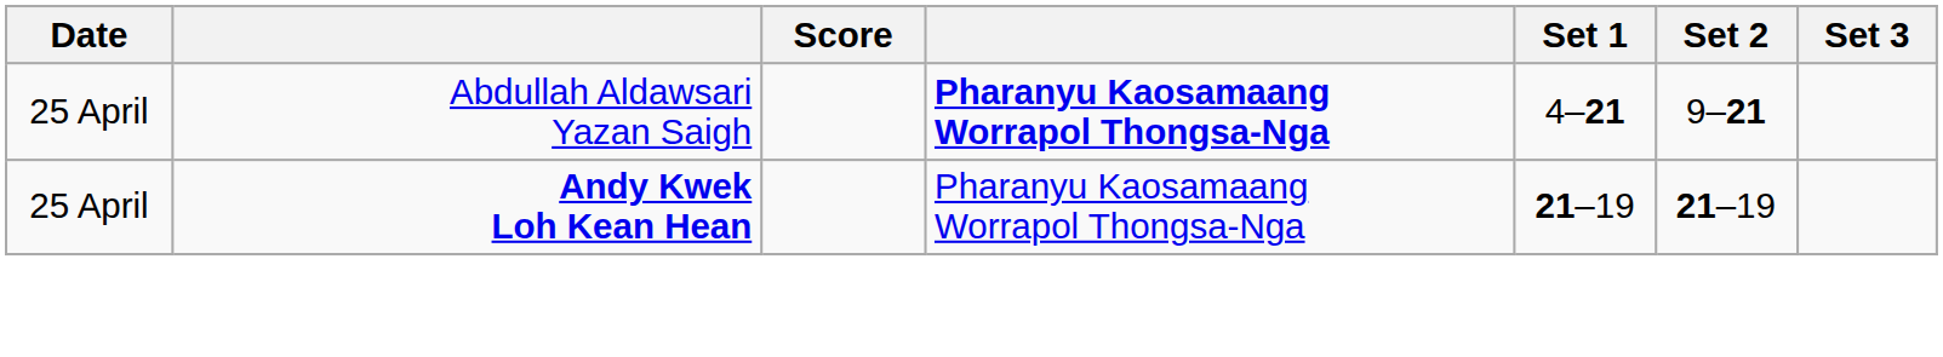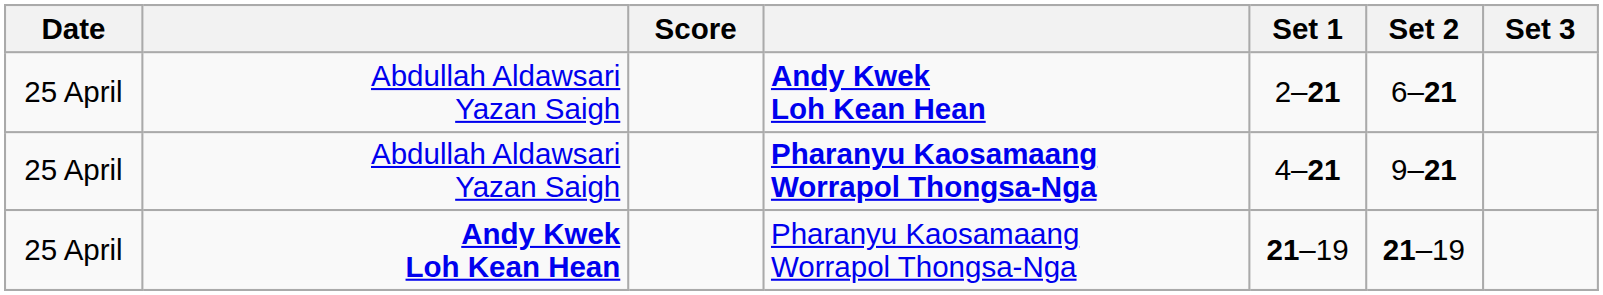+ row: 25 April | Abdullah Aldawsari Yazan Saigh | Andy Kwek Loh Kean Hean | 2–21 | 6–21
